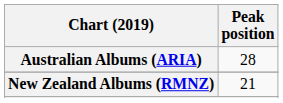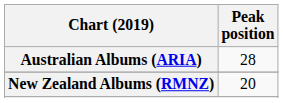New Zealand Albums (RMNZ) | Peak position: 21 -> 20
